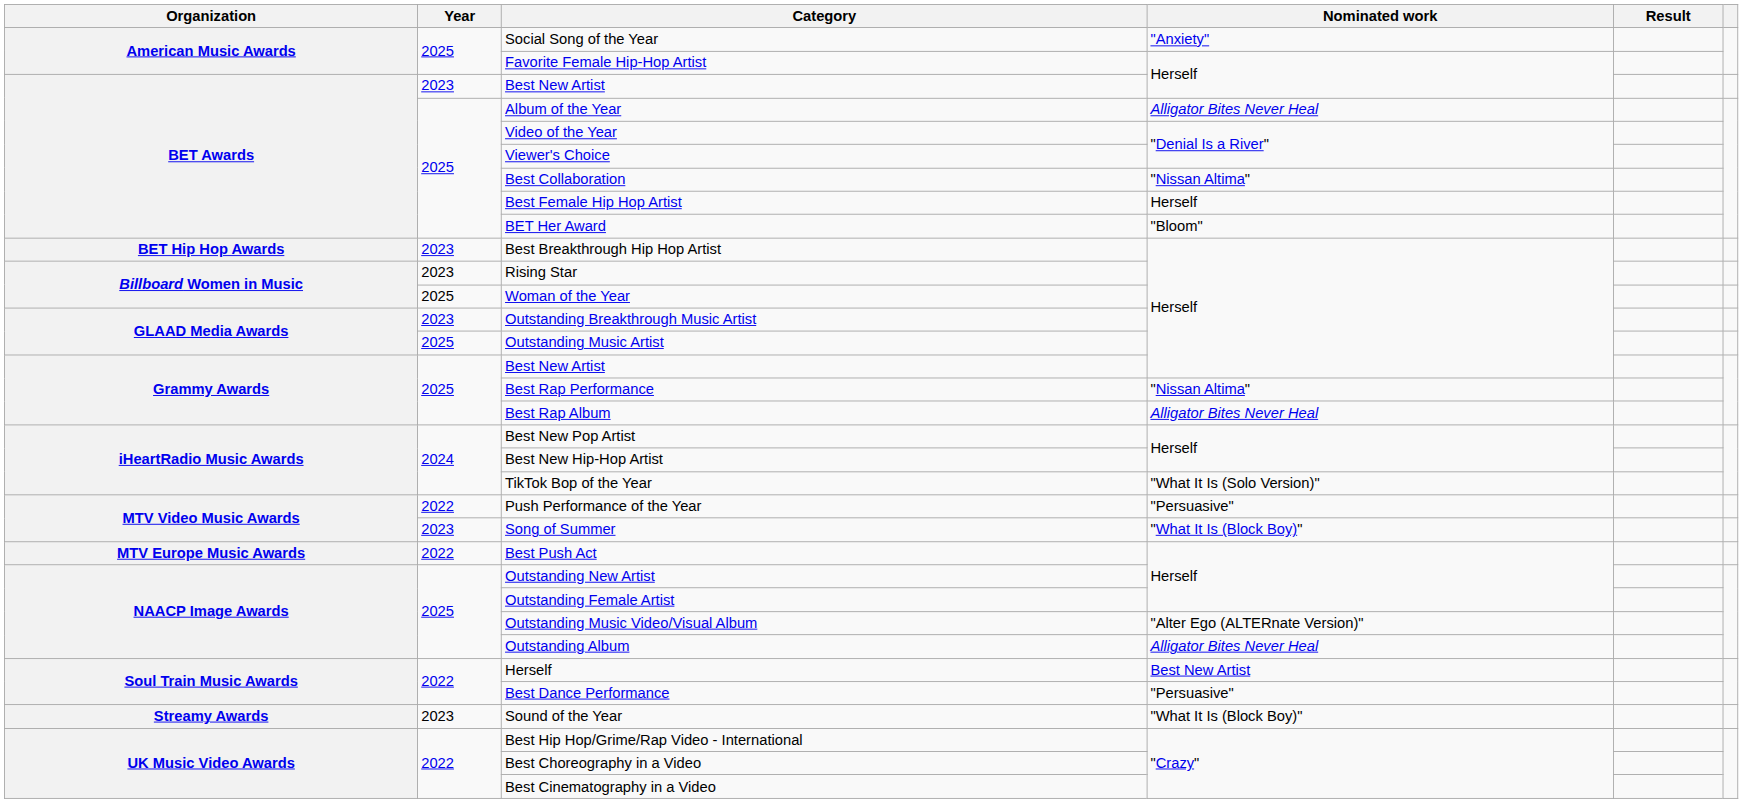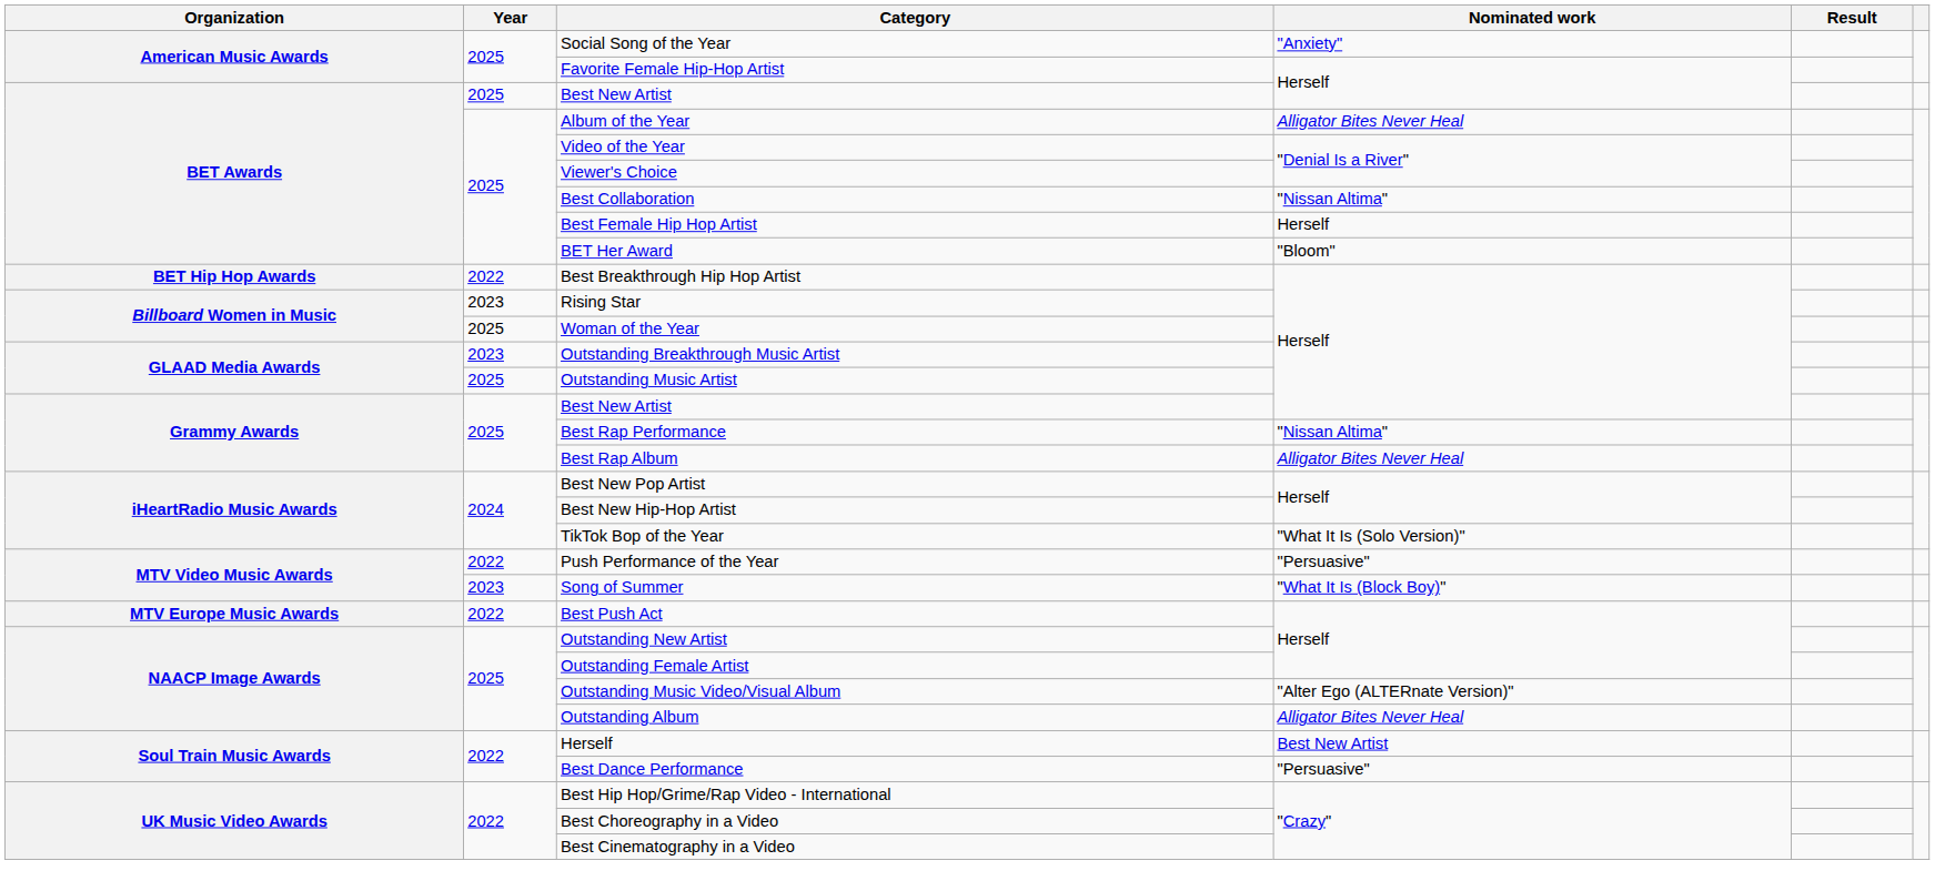BET Awards / Best New Artist | Year: 2023 -> 2025
Best Breakthrough Hip Hop Artist | Year: 2023 -> 2022
- row: Streamy Awards | 2023 | Sound of the Year | "What It Is (Block Boy)"
